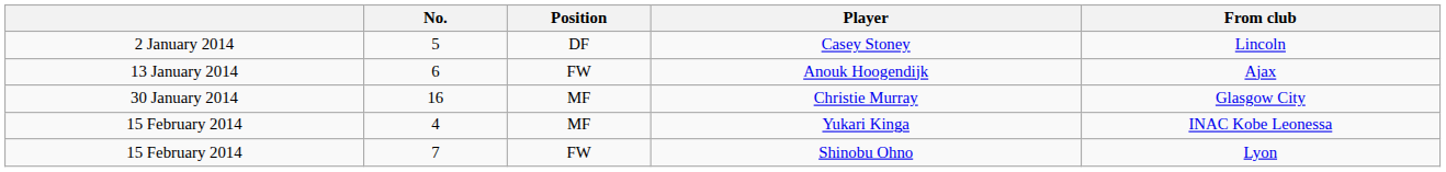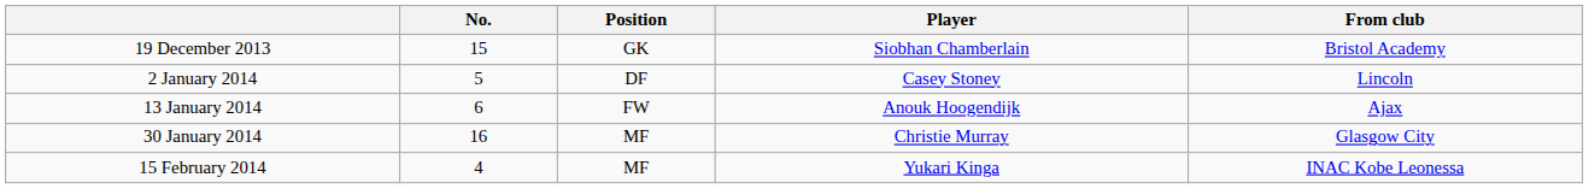+ row: 19 December 2013 | 15 | GK | Siobhan Chamberlain | Bristol Academy
- row: 15 February 2014 | 7 | FW | Shinobu Ohno | Lyon
